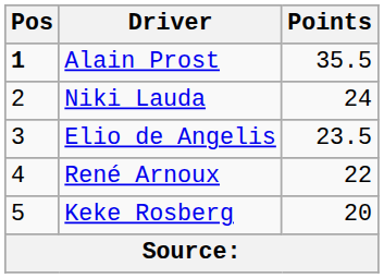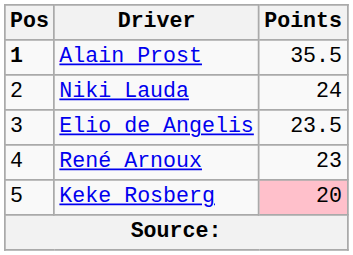René Arnoux | Points: 22 -> 23
Keke Rosberg | Points: no background -> pink background
